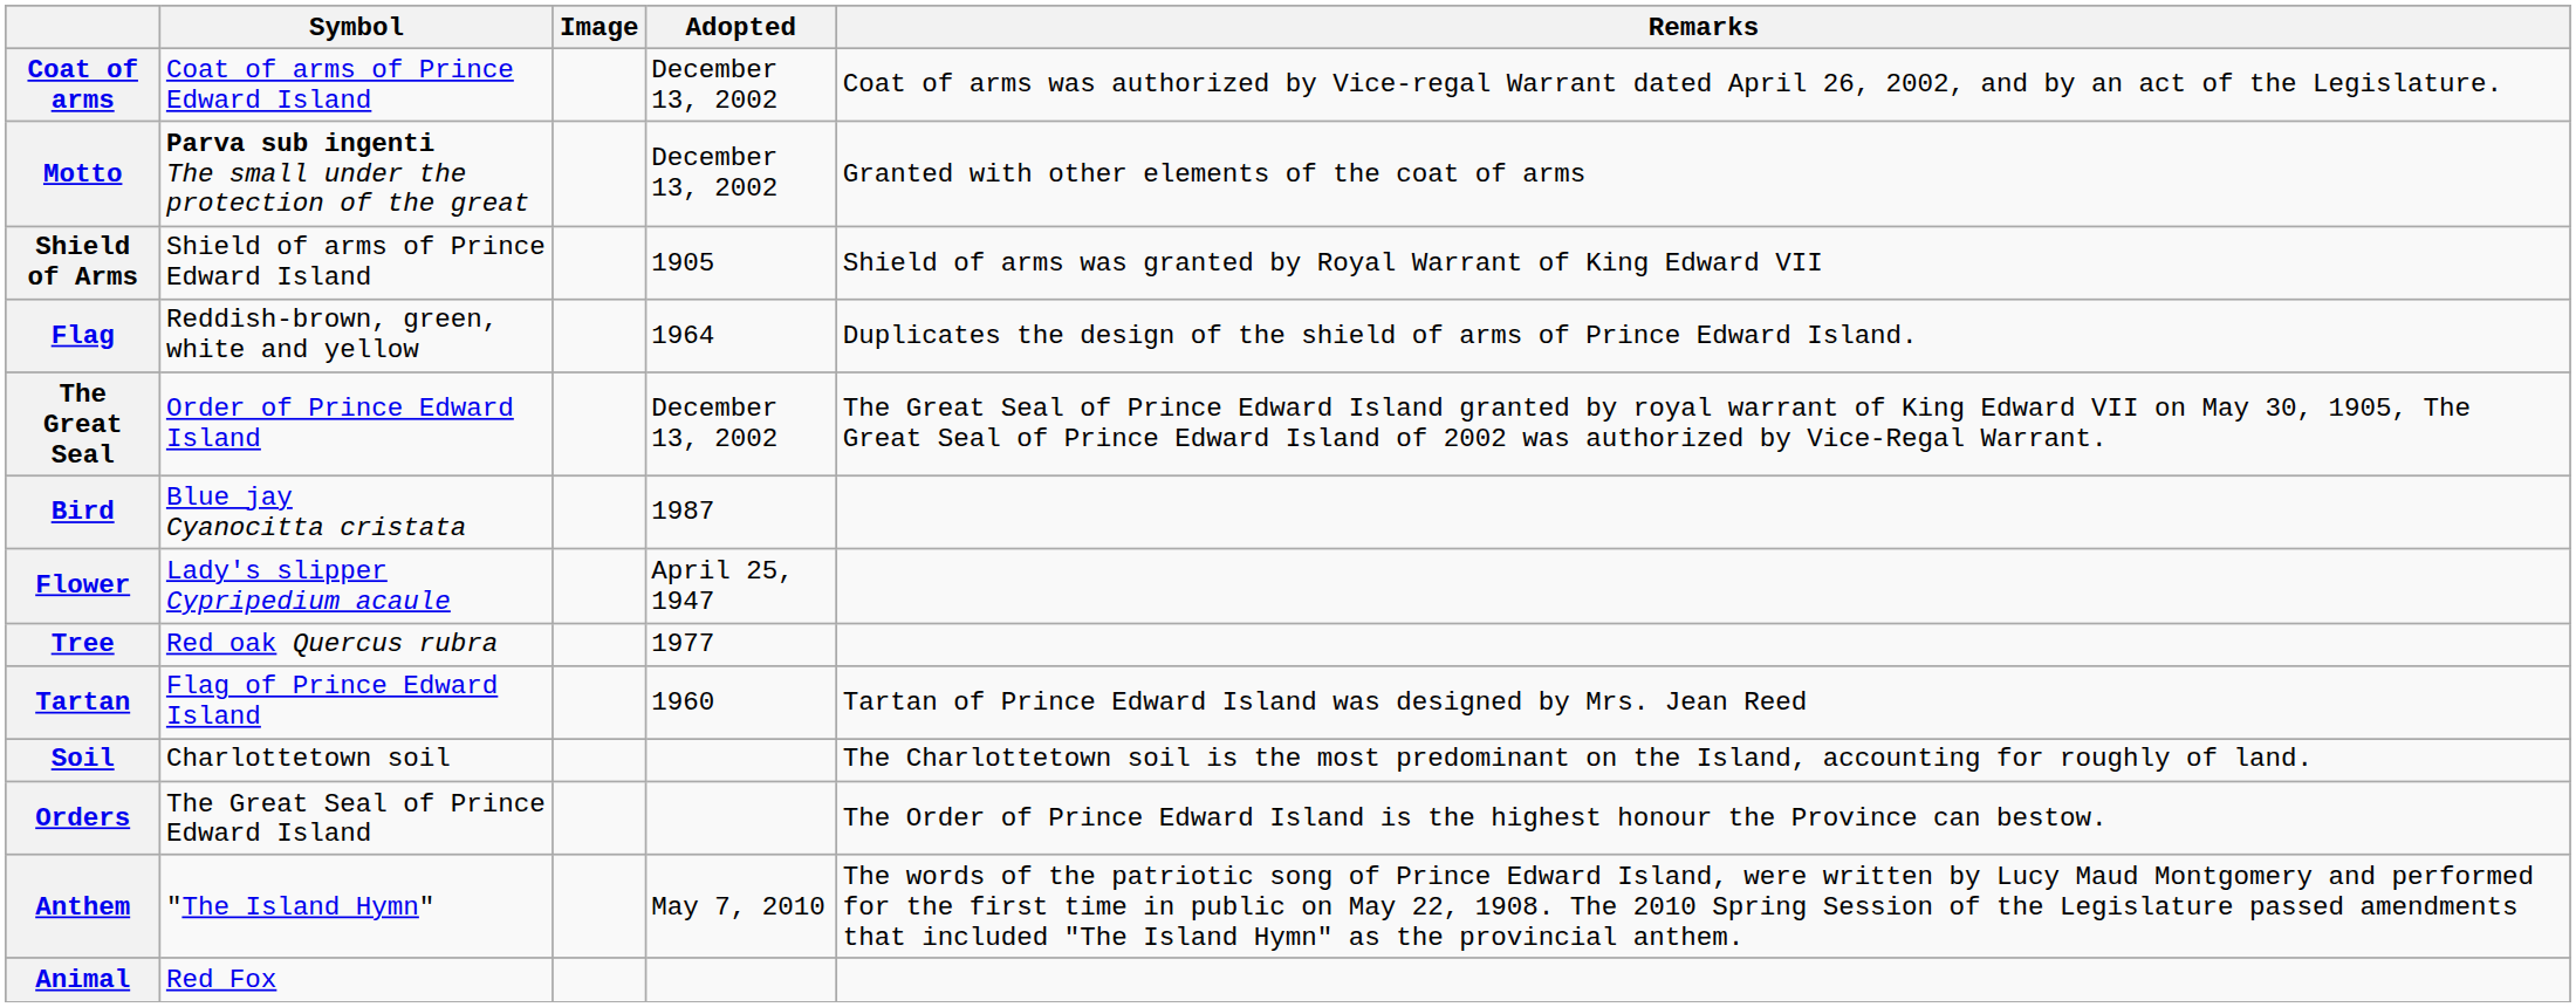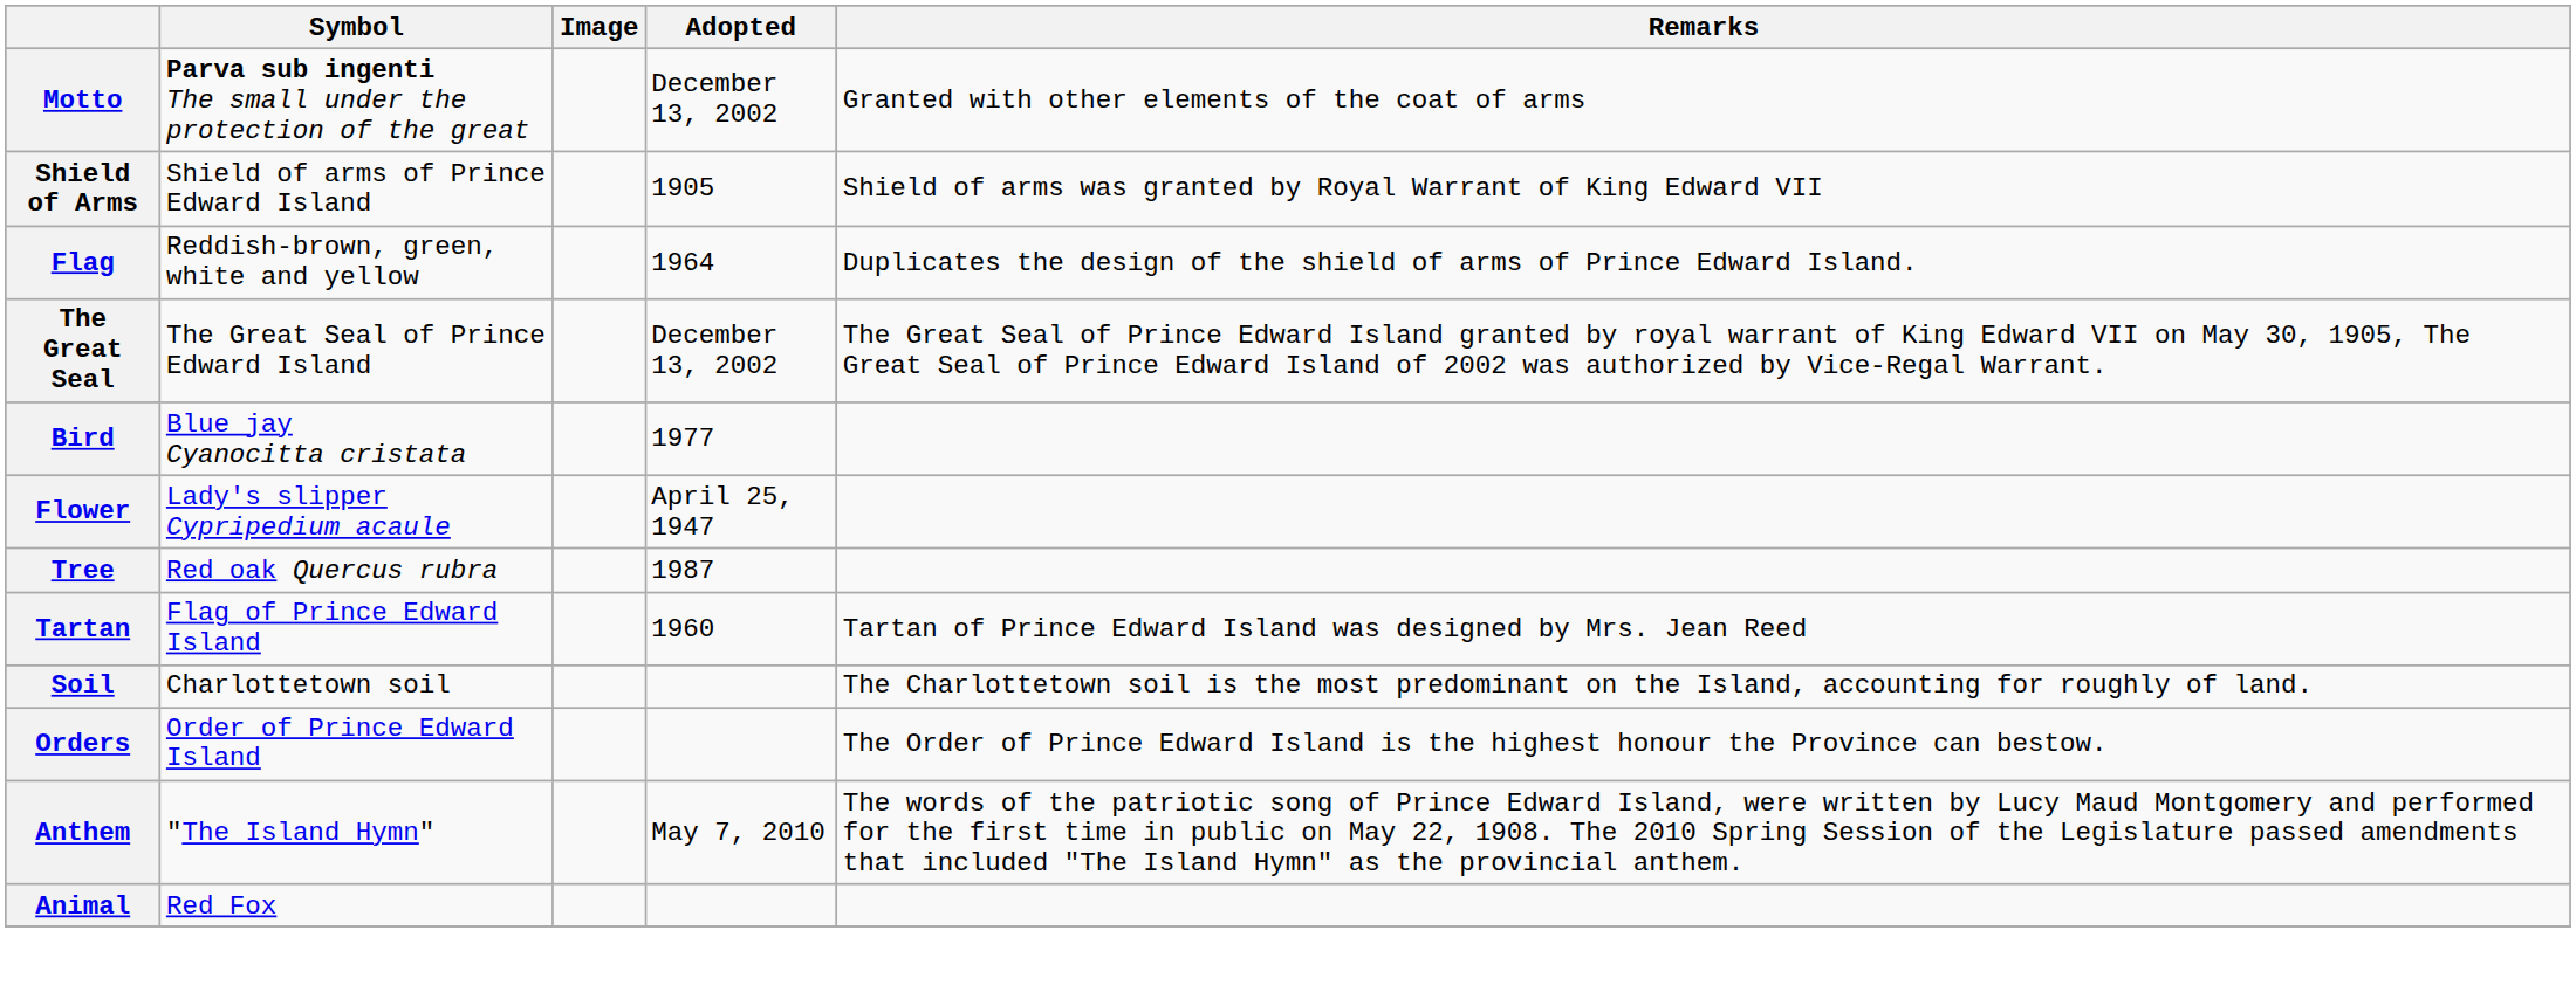- row: Coat of arms | Coat of arms of Prince Edward Island | December 13, 2002 | Coat of arms was authorized by Vice-regal Warrant dated April 26, 2002, and by an act of the Legislature.
The Great Seal | Symbol: Order of Prince Edward Island -> The Great Seal of Prince Edward Island
Bird | Adopted: 1987 -> 1977
Tree | Adopted: 1977 -> 1987
Orders | Symbol: The Great Seal of Prince Edward Island -> Order of Prince Edward Island
